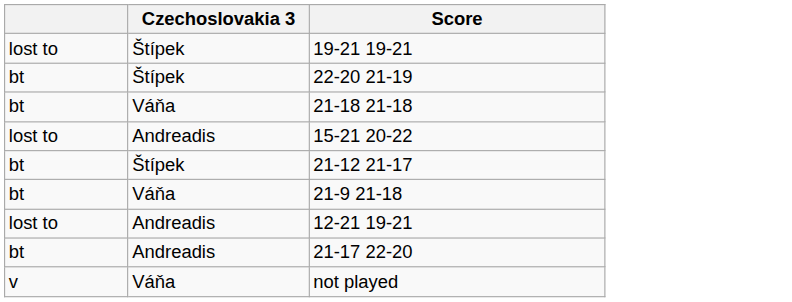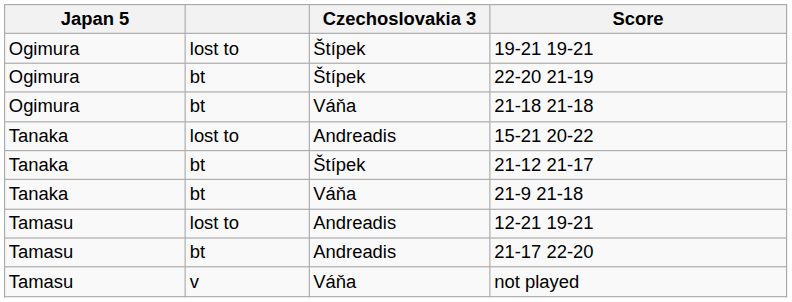+ column: Japan 5 | Ogimura | Ogimura | Ogimura | Tanaka | Tanaka | Tanaka | Tamasu | Tamasu | Tamasu
